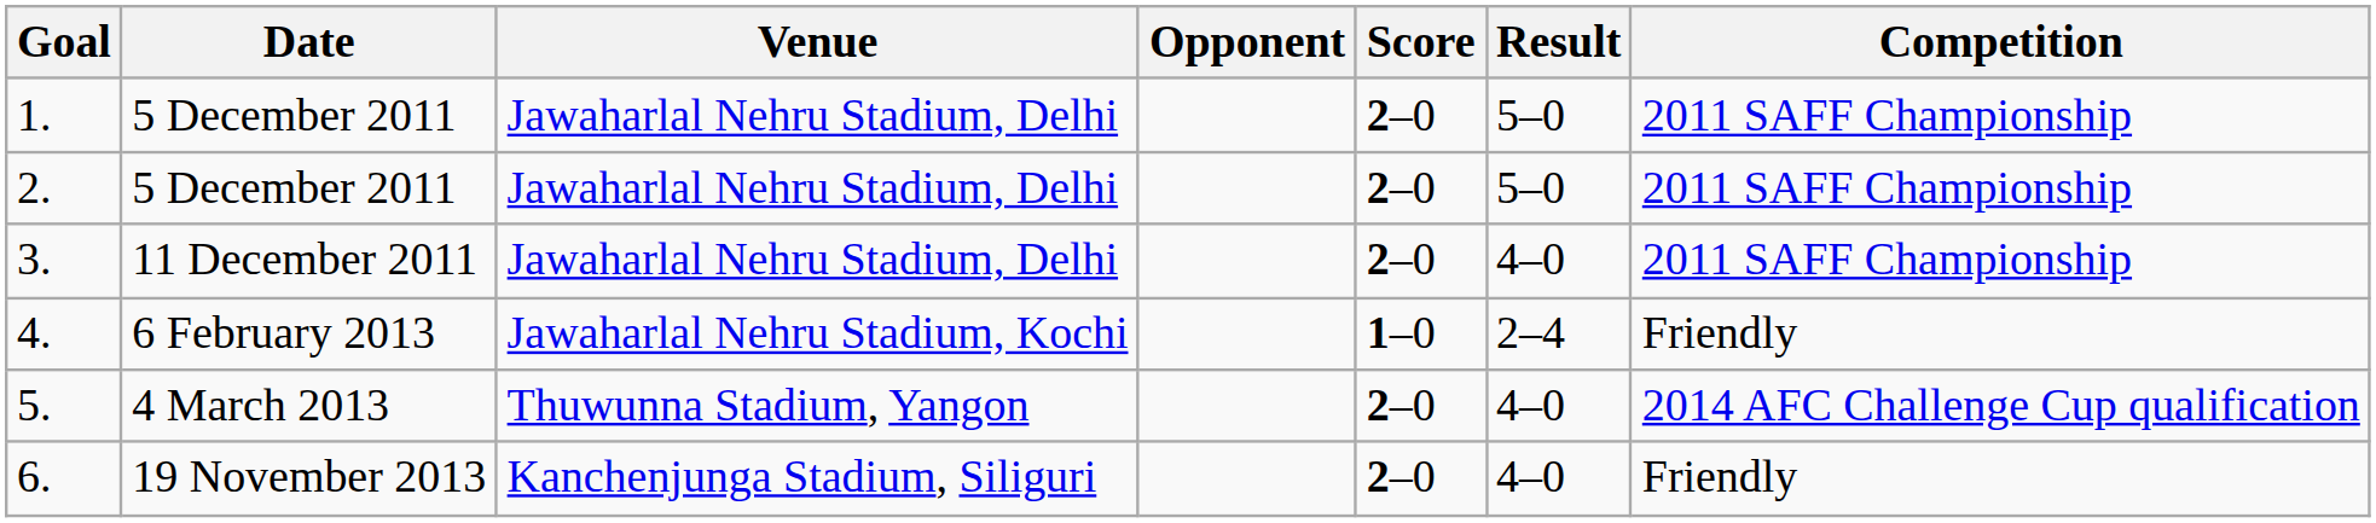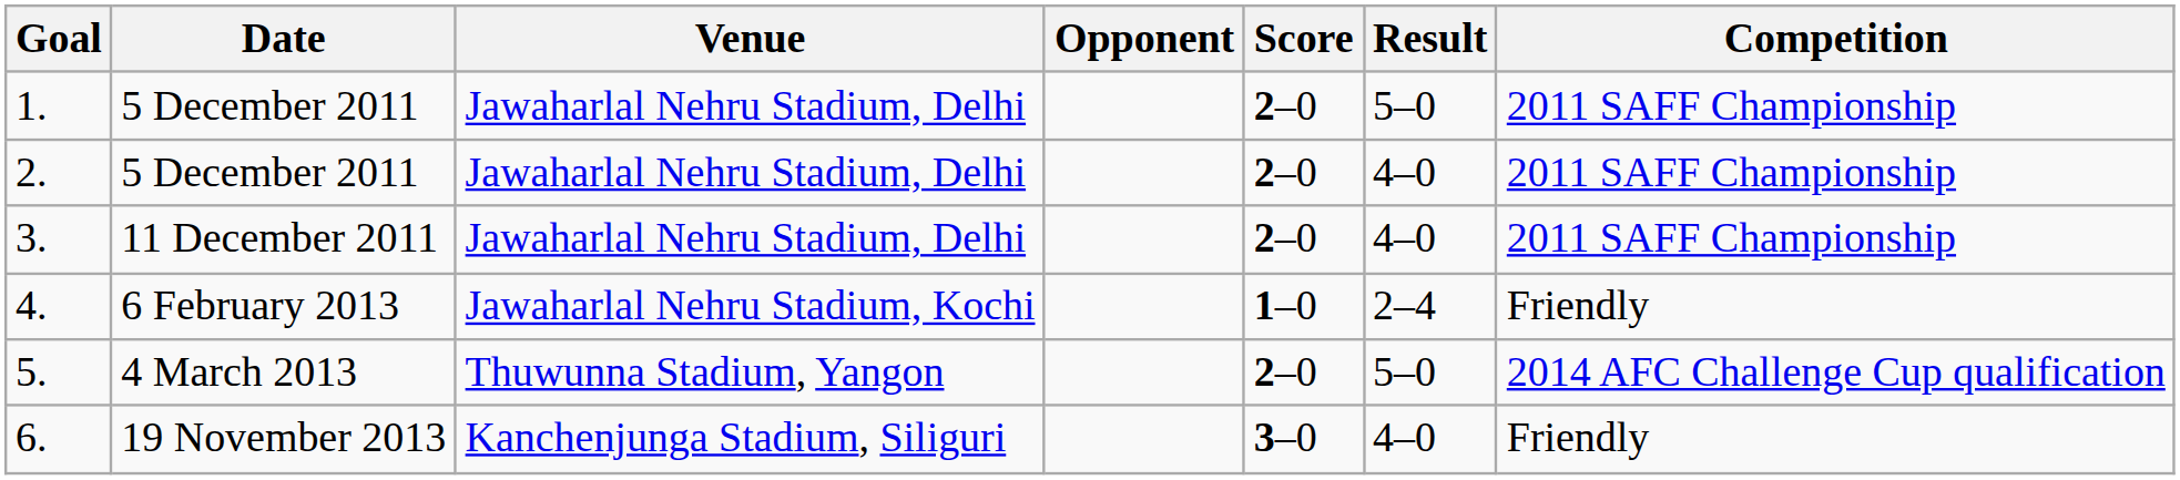2. | Result: 5–0 -> 4–0
5. | Result: 4–0 -> 5–0
6. | Score: 2–0 -> 3–0
